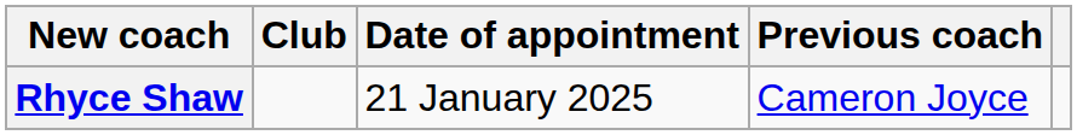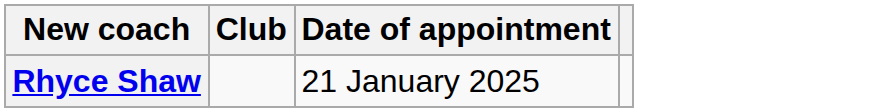- column: Previous coach | Cameron Joyce
